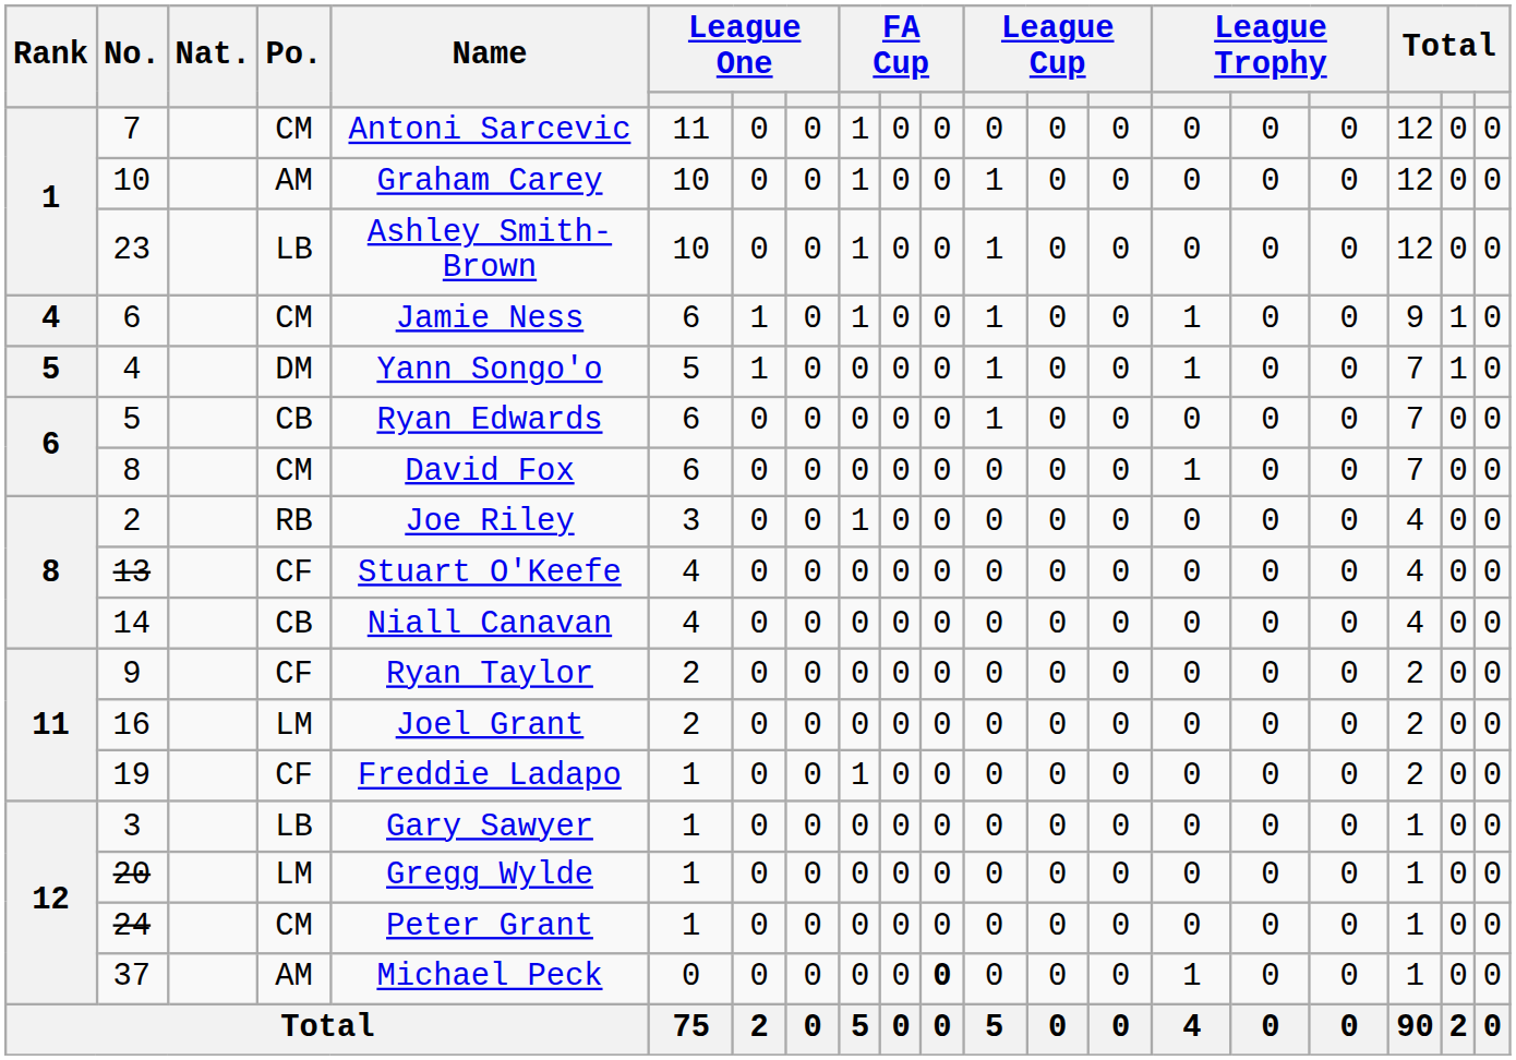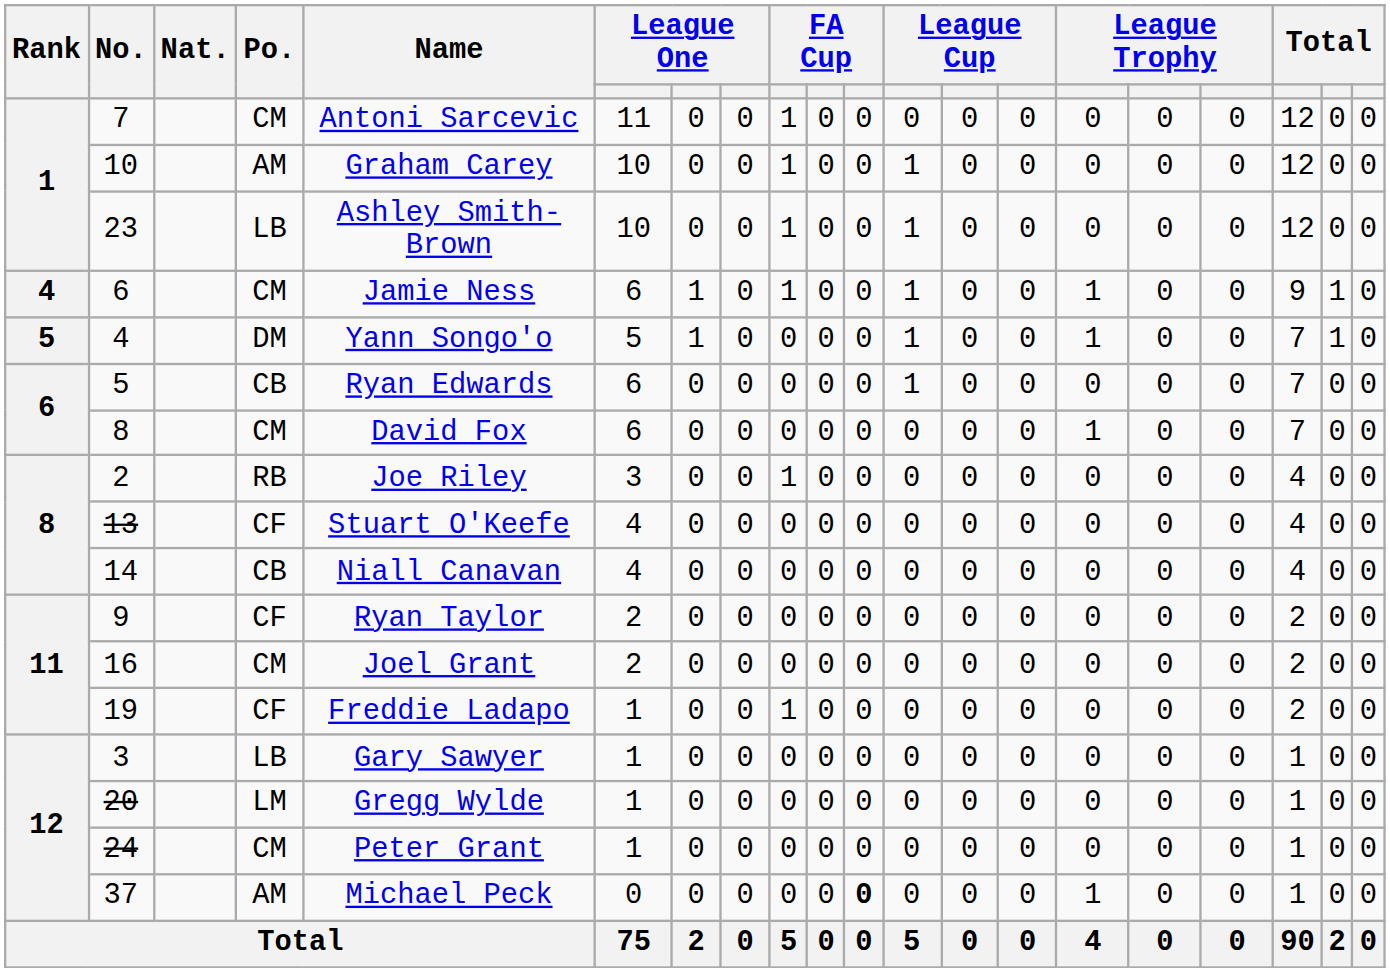16 | Po.: LM -> CM
